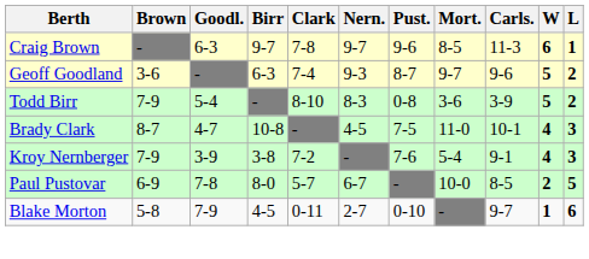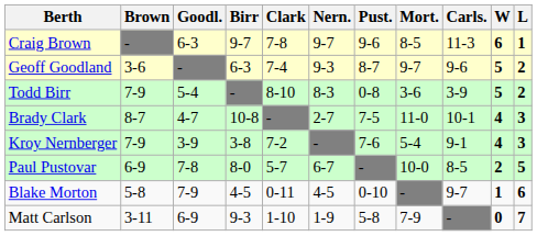Brady Clark | Nern.: 4-5 -> 2-7
Blake Morton | Nern.: 2-7 -> 4-5
+ row: Matt Carlson | 3-11 | 6-9 | 9-3 | 1-10 | 1-9 | 5-8 | 7-9 | - | 0 | 7
